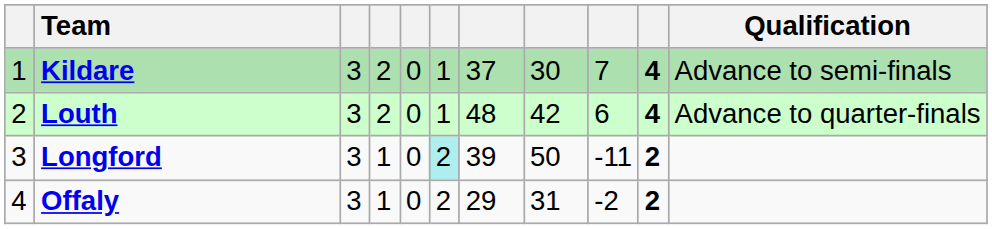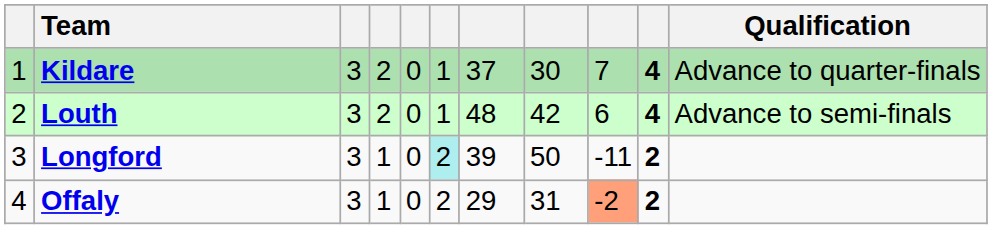Kildare | Qualification: Advance to semi-finals -> Advance to quarter-finals
Louth | Qualification: Advance to quarter-finals -> Advance to semi-finals
Offaly | column 9: no background -> lightsalmon background
